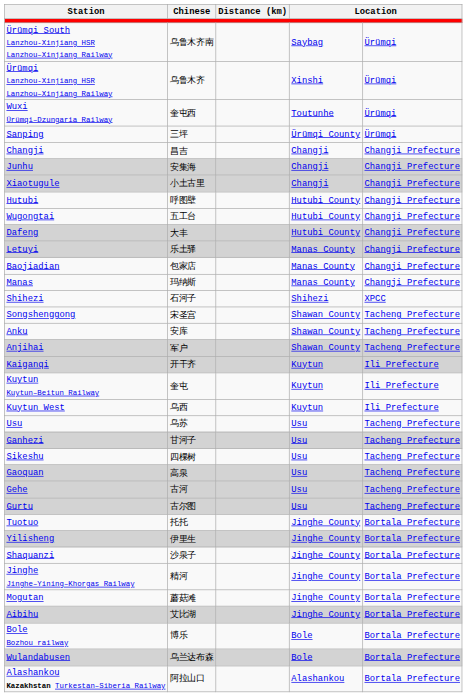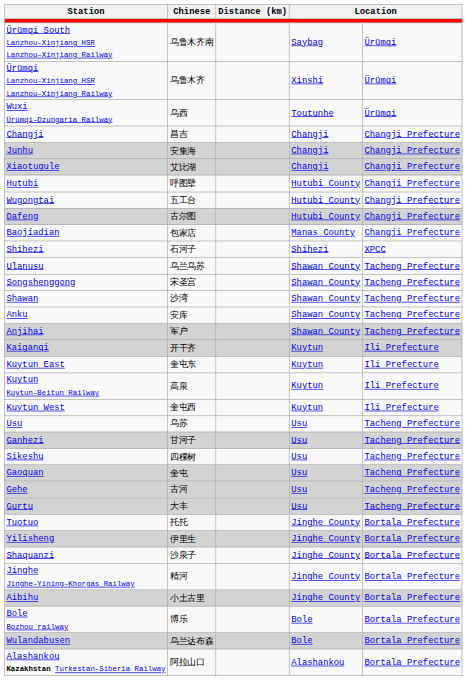Wuxi Ürümqi–Dzungaria Railway | Chinese: 奎屯西 -> 乌西
- row: Sanping | 三坪 | Ürümqi County | Ürümqi
Xiaotugule | Chinese: 小土古里 -> 艾比湖
Dafeng | Chinese: 大丰 -> 古尔图
- row: Letuyi | 乐土驿 | Manas County | Changji Prefecture
- row: Manas | 玛纳斯 | Manas County | Changji Prefecture
+ row: Ulanusu | 乌兰乌苏 | Shawan County | Tacheng Prefecture
+ row: Shawan | 沙湾 | Shawan County | Tacheng Prefecture
+ row: Kuytun East | 奎屯东 | Kuytun | Ili Prefecture
Kuytun Kuytun–Beitun Railway | Chinese: 奎屯 -> 高泉
Kuytun West | Chinese: 乌西 -> 奎屯西
Gaoquan | Chinese: 高泉 -> 奎屯
Gurtu | Chinese: 古尔图 -> 大丰
- row: Mogutan | 蘑菇滩 | Jinghe County | Bortala Prefecture
Aibihu | Chinese: 艾比湖 -> 小土古里
